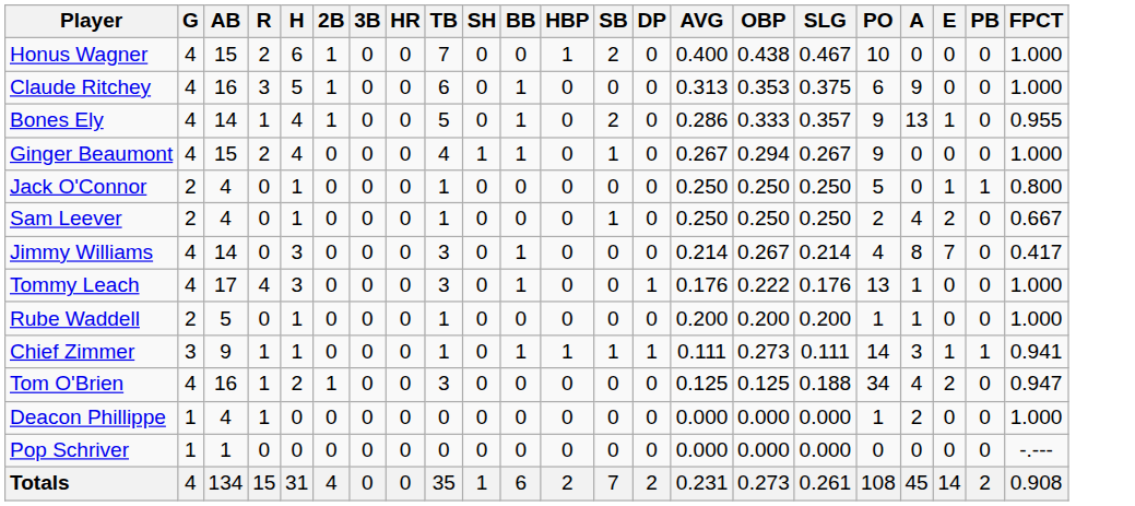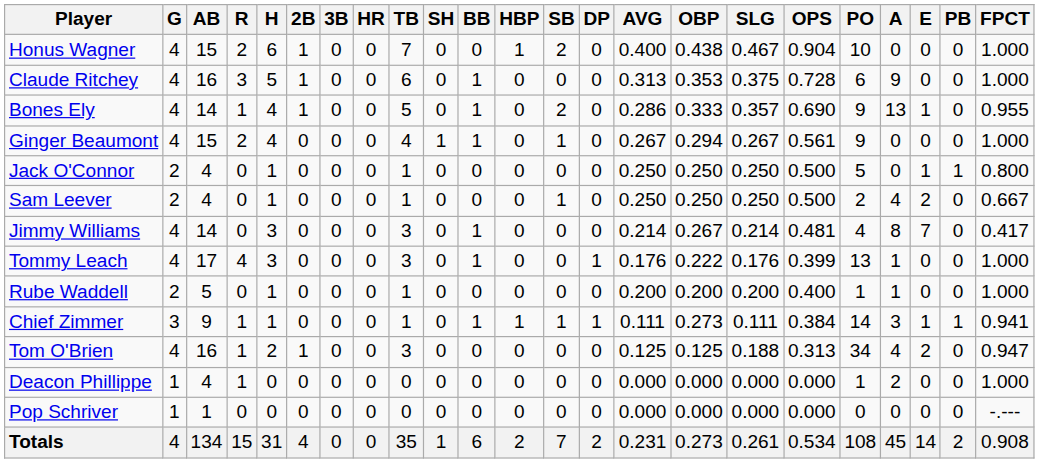+ column: OPS | 0.904 | 0.728 | 0.690 | 0.561 | 0.500 | 0.500 | 0.481 | 0.399 | 0.400 | 0.384 | 0.313 | 0.000 | 0.000 | 0.534
